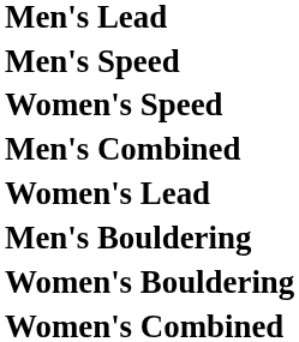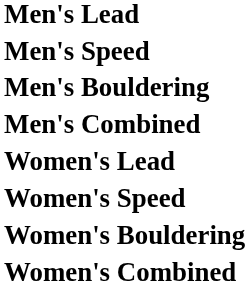rows swapped: Men's Bouldering <-> Women's Speed
